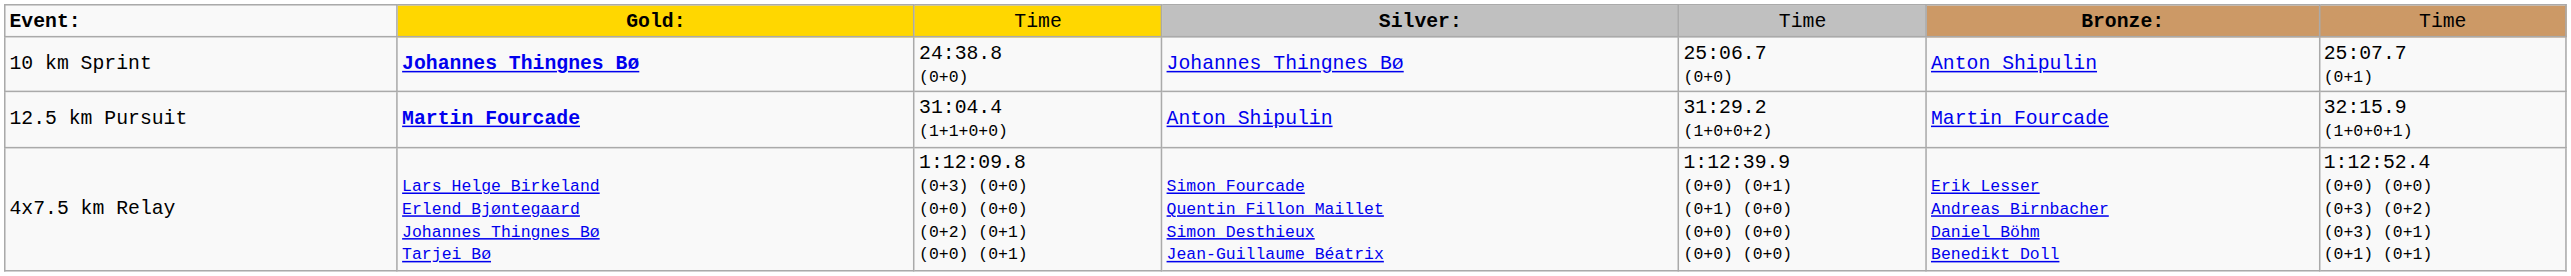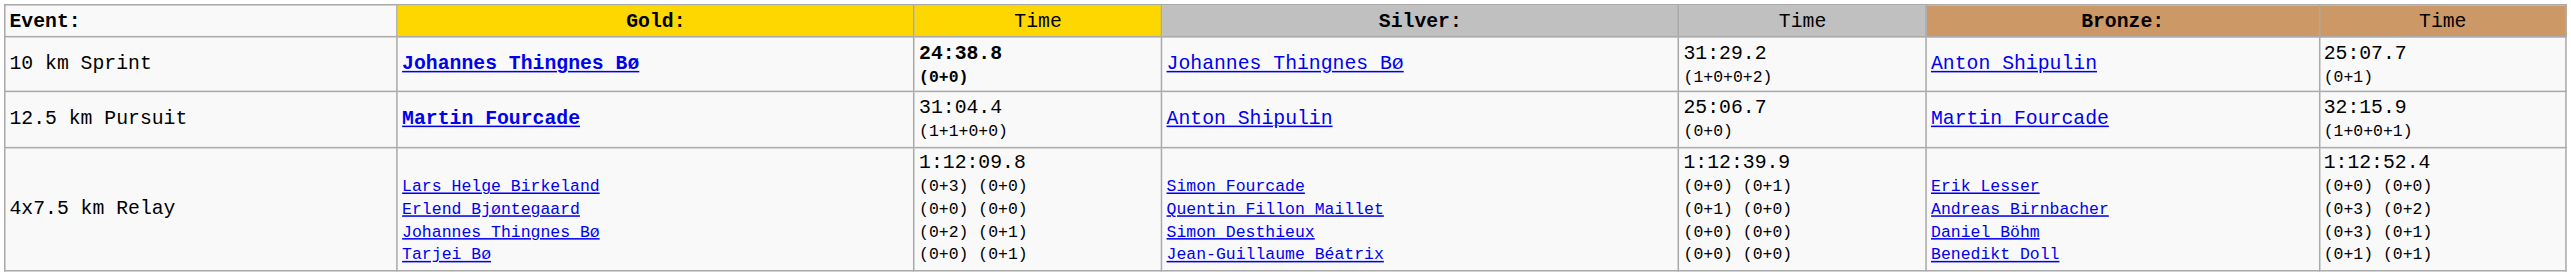10 km Sprint | column 3: normal -> bold
10 km Sprint | column 5: 25:06.7 (0+0) -> 31:29.2 (1+0+0+2)
12.5 km Pursuit | column 5: 31:29.2 (1+0+0+2) -> 25:06.7 (0+0)
